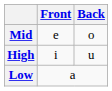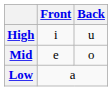rows swapped: High <-> Mid
